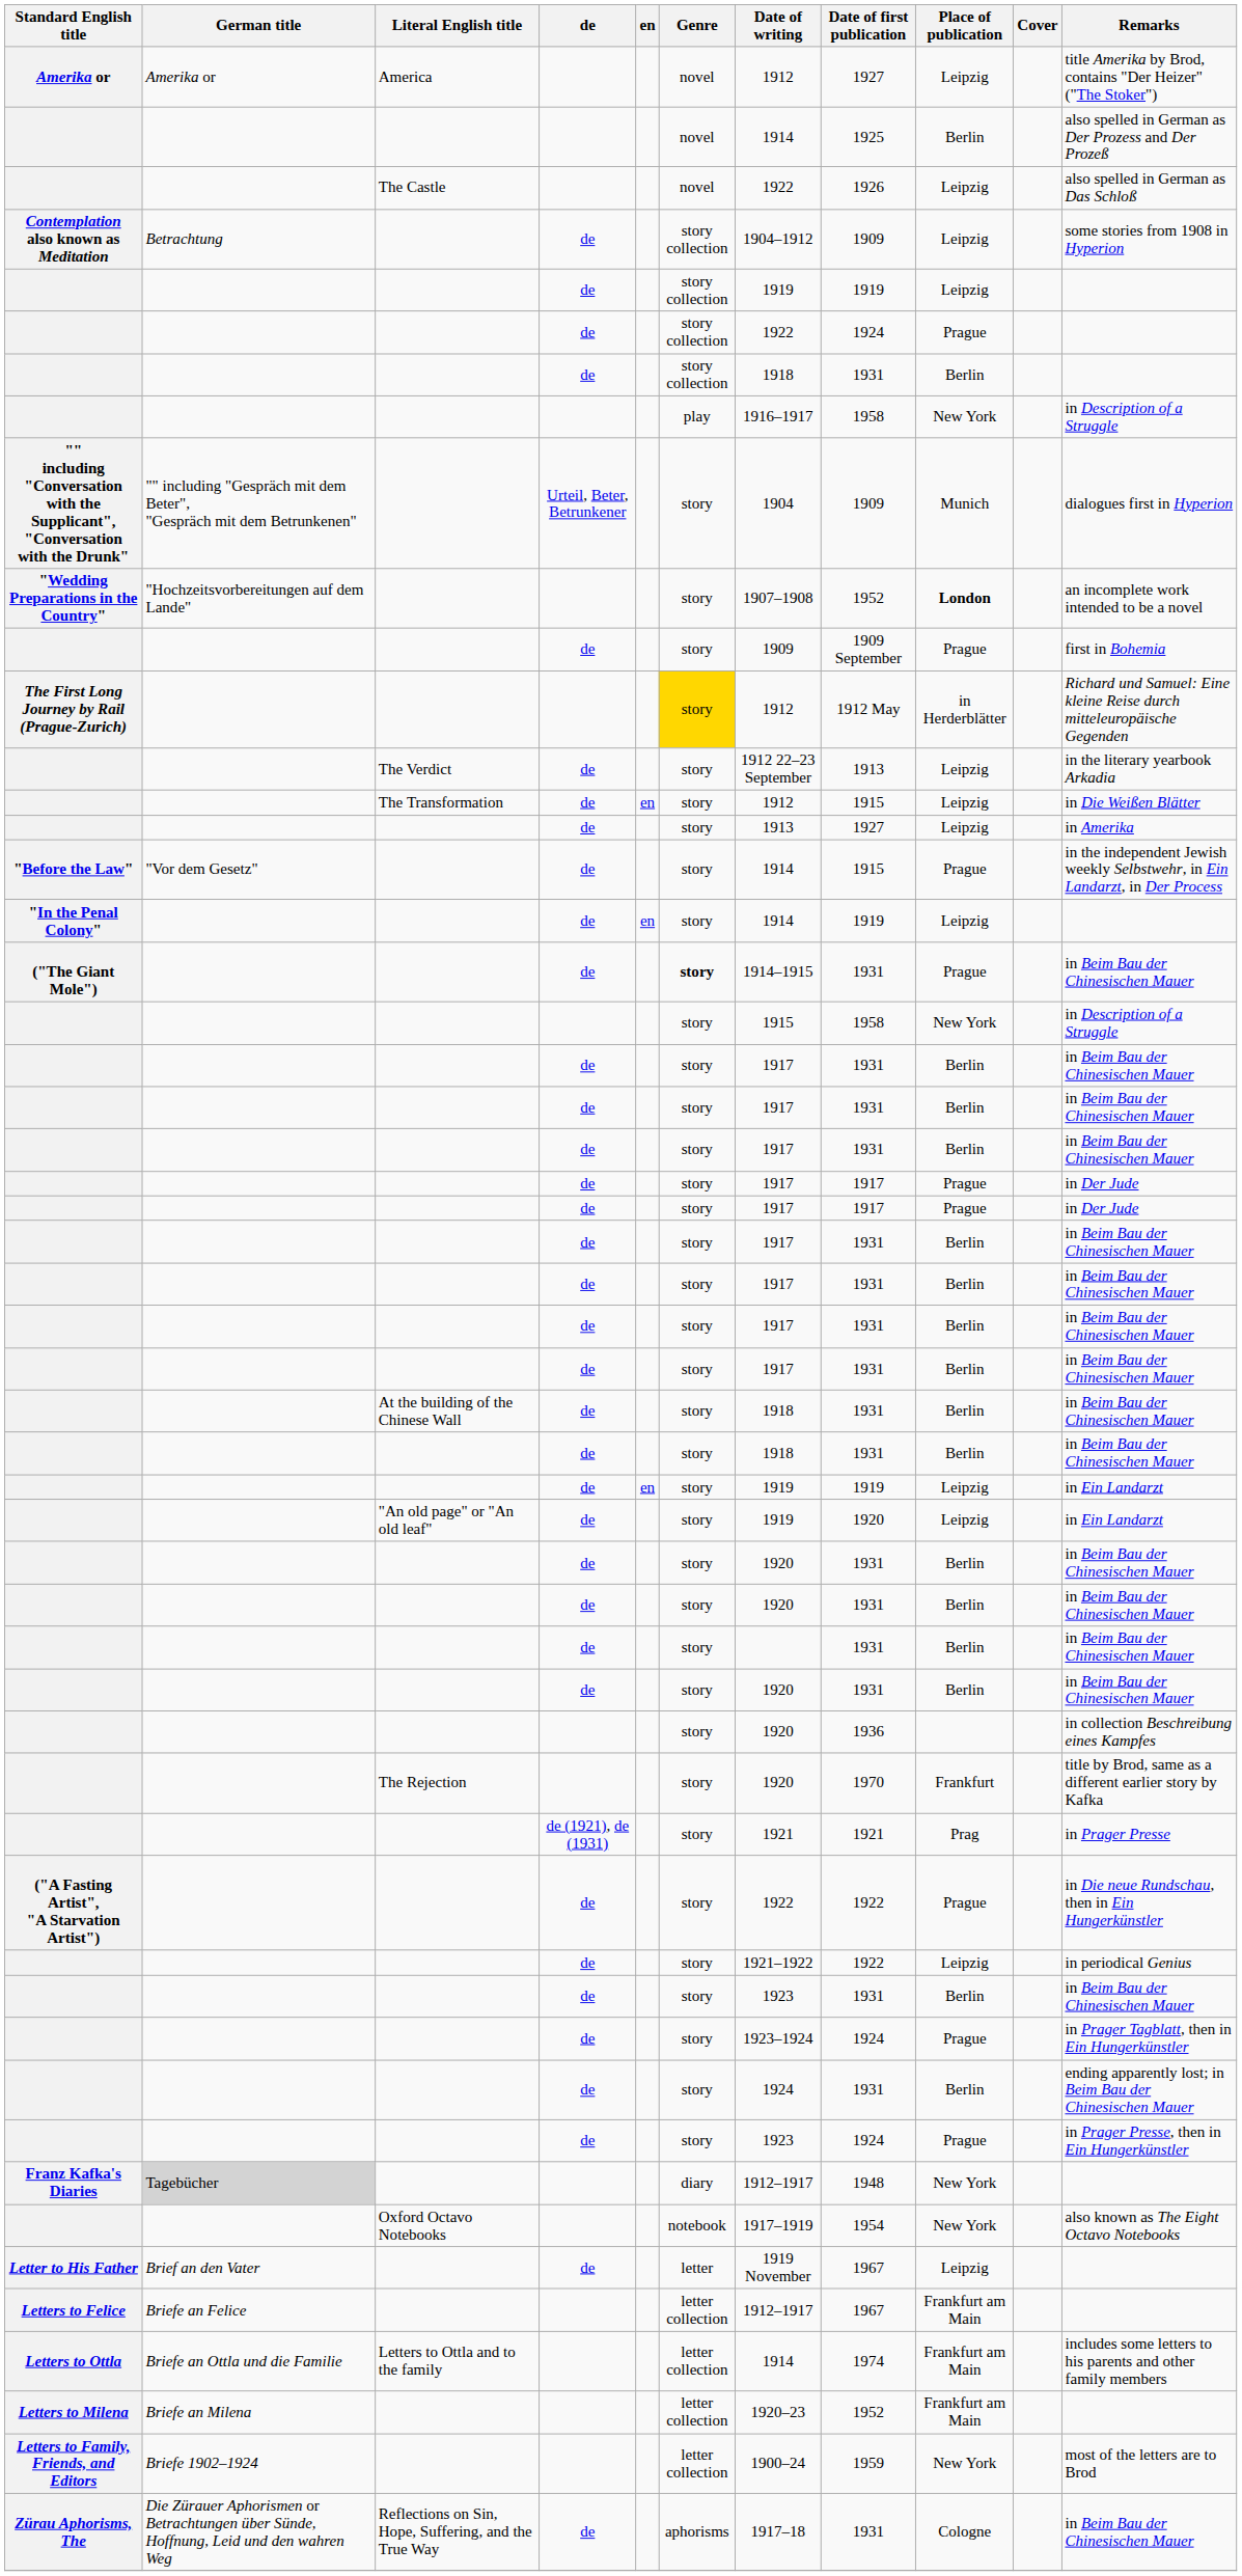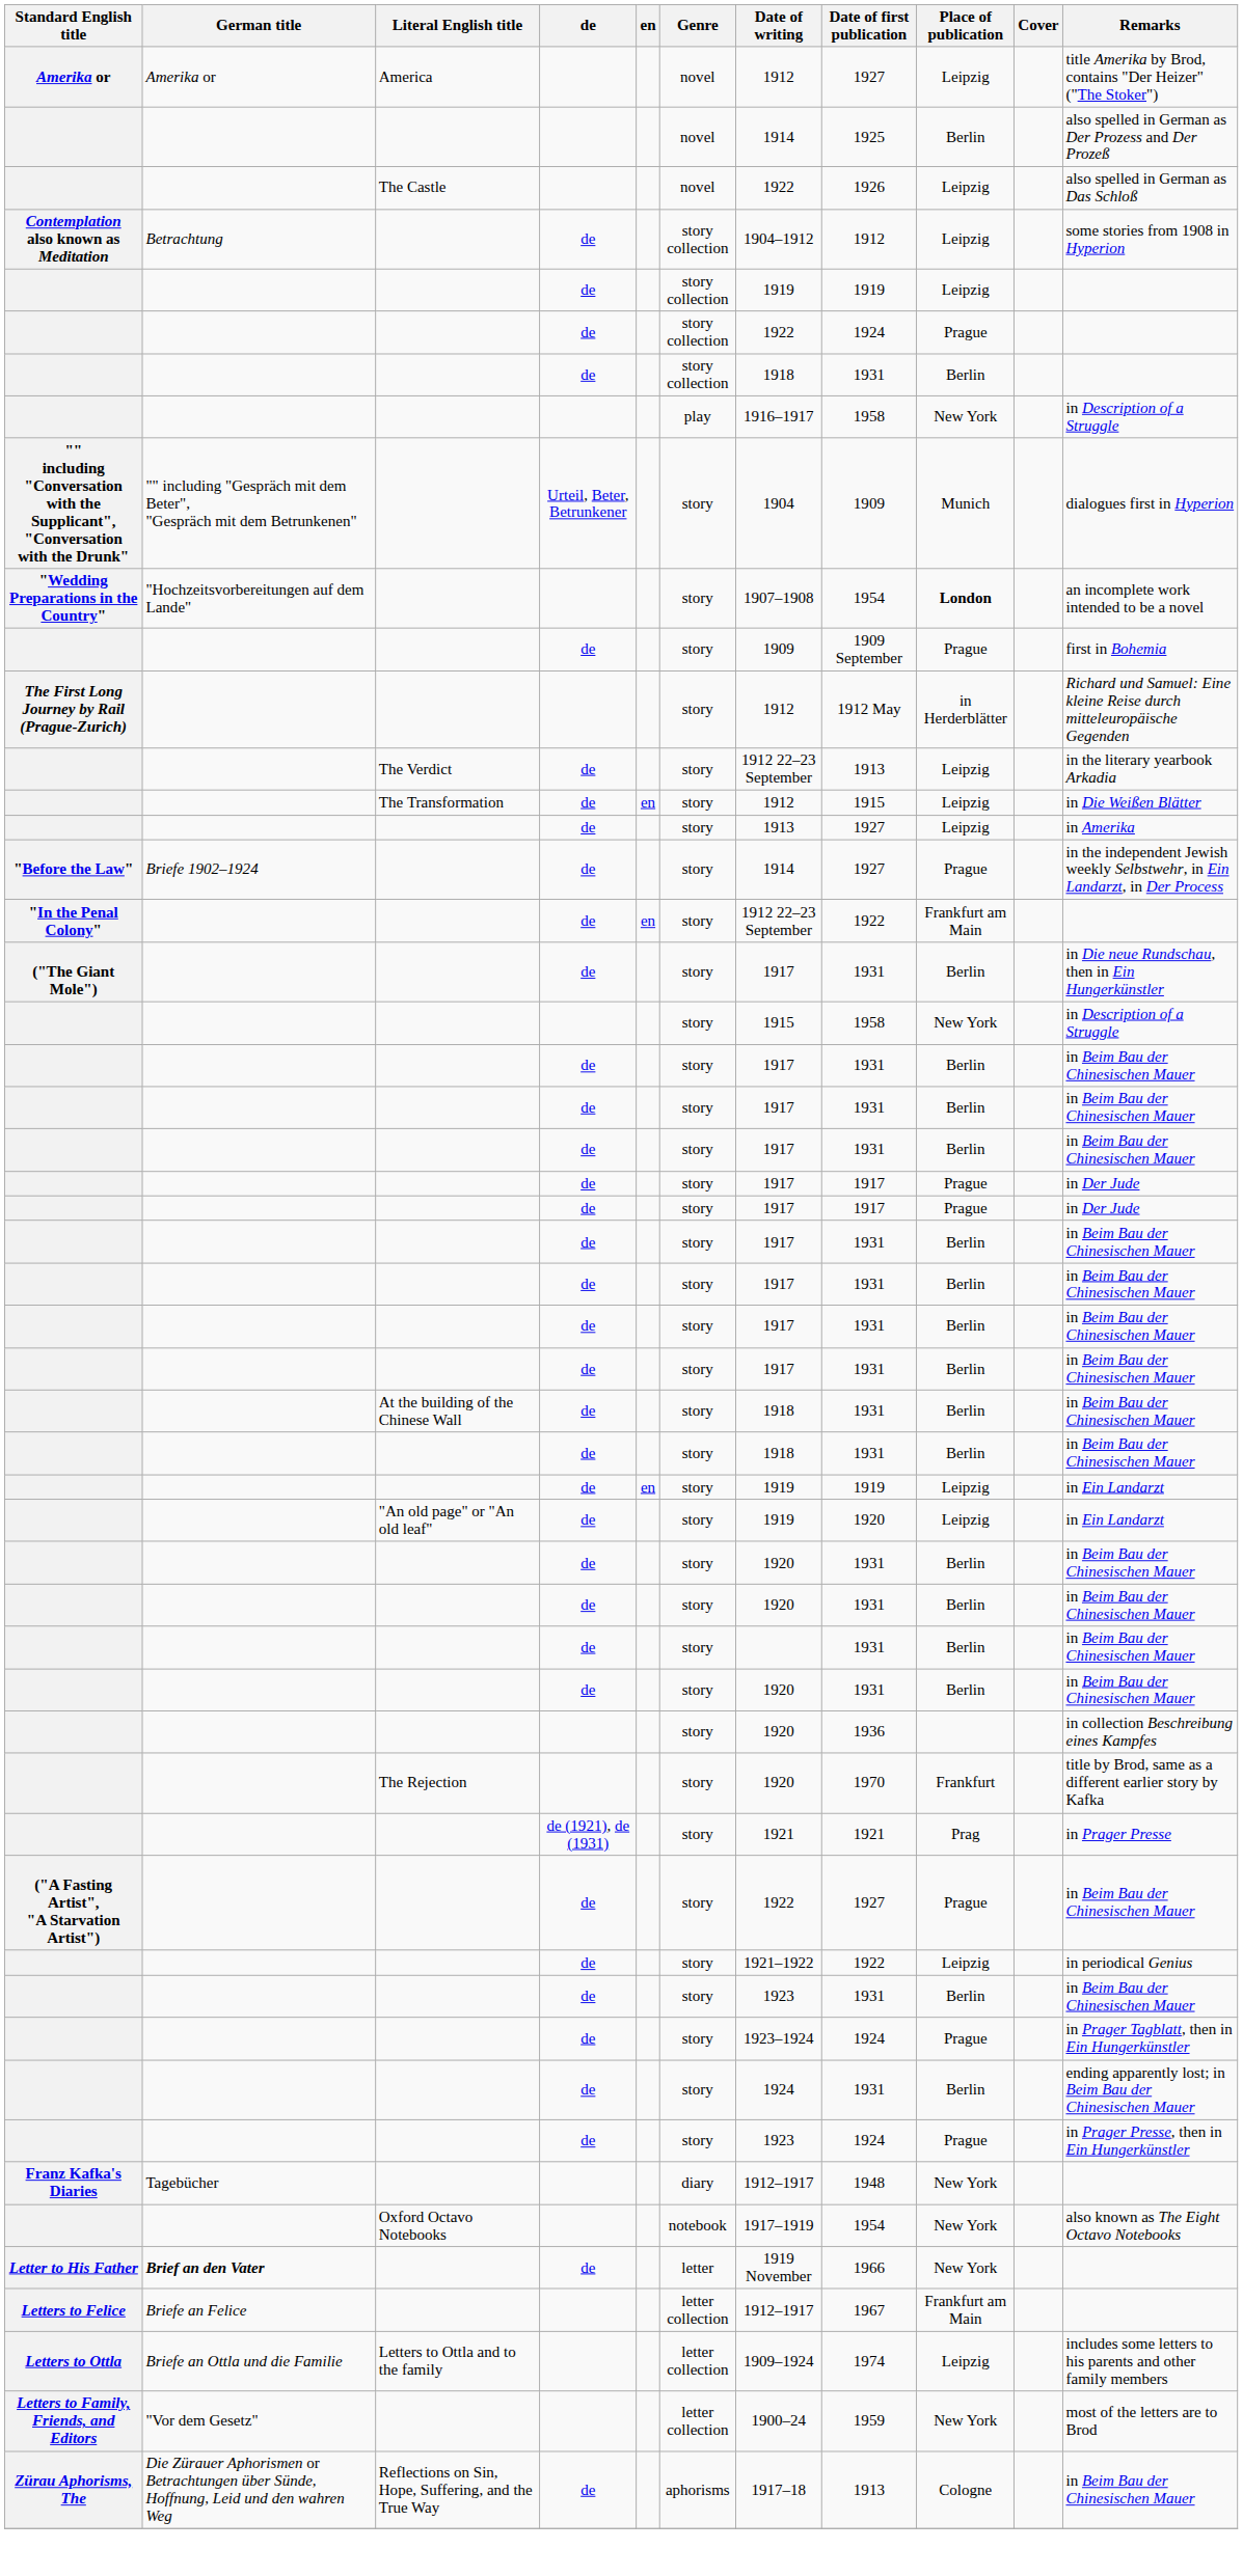Contemplation also known as Meditation | Date of first publication: 1909 -> 1912
"Wedding Preparations in the Country" | Date of first publication: 1952 -> 1954
The First Long Journey by Rail (Prague-Zurich) | Genre: gold background -> no background
"Before the Law" | German title: "Vor dem Gesetz" -> Briefe 1902–1924
"Before the Law" | Date of first publication: 1915 -> 1927
"In the Penal Colony" | Date of writing: 1914 -> 1912 22–23 September
"In the Penal Colony" | Date of first publication: 1919 -> 1922
"In the Penal Colony" | Place of publication: Leipzig -> Frankfurt am Main
("The Giant Mole") | Genre: bold -> normal
("The Giant Mole") | Date of writing: 1914–1915 -> 1917
("The Giant Mole") | Place of publication: Prague -> Berlin
("The Giant Mole") | Remarks: in Beim Bau der Chinesischen Mauer -> in Die neue Rundschau, then in Ein Hungerkünstler
("A Fasting Artist", "A Starvation Artist") | Date of first publication: 1922 -> 1927
("A Fasting Artist", "A Starvation Artist") | Remarks: in Die neue Rundschau, then in Ein Hungerkünstler -> in Beim Bau der Chinesischen Mauer
Franz Kafka's Diaries | German title: lightgrey background -> no background
Letter to His Father | German title: normal -> bold
Letter to His Father | Date of first publication: 1967 -> 1966
Letter to His Father | Place of publication: Leipzig -> New York
Letters to Ottla | Date of writing: 1914 -> 1909–1924
Letters to Ottla | Place of publication: Frankfurt am Main -> Leipzig
- row: Letters to Milena | Briefe an Milena | letter collection | 1920–23 | 1952 | Frankfurt am Main
Letters to Family, Friends, and Editors | German title: Briefe 1902–1924 -> "Vor dem Gesetz"
Zürau Aphorisms, The | Date of first publication: 1931 -> 1913
